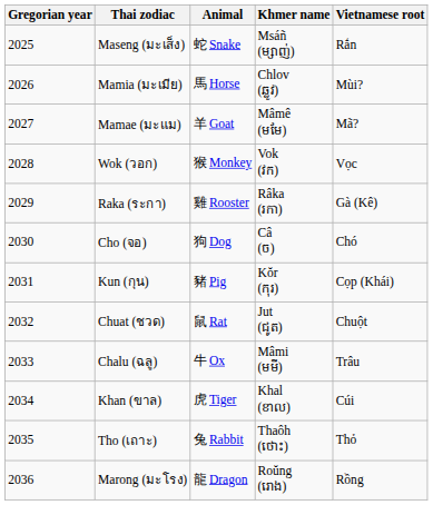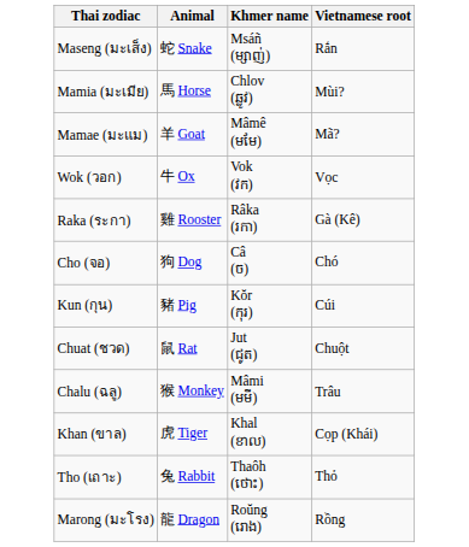- column: Gregorian year | 2025 | 2026 | 2027 | 2028 | 2029 | 2030 | 2031 | 2032 | 2033 | 2034 | 2035 | 2036
Wok (วอก) | Animal: 猴 Monkey -> 牛 Ox
Kun (กุน) | Vietnamese root: Cọp (Khái) -> Cúi
Chalu (ฉลู) | Animal: 牛 Ox -> 猴 Monkey
Khan (ขาล) | Vietnamese root: Cúi -> Cọp (Khái)
